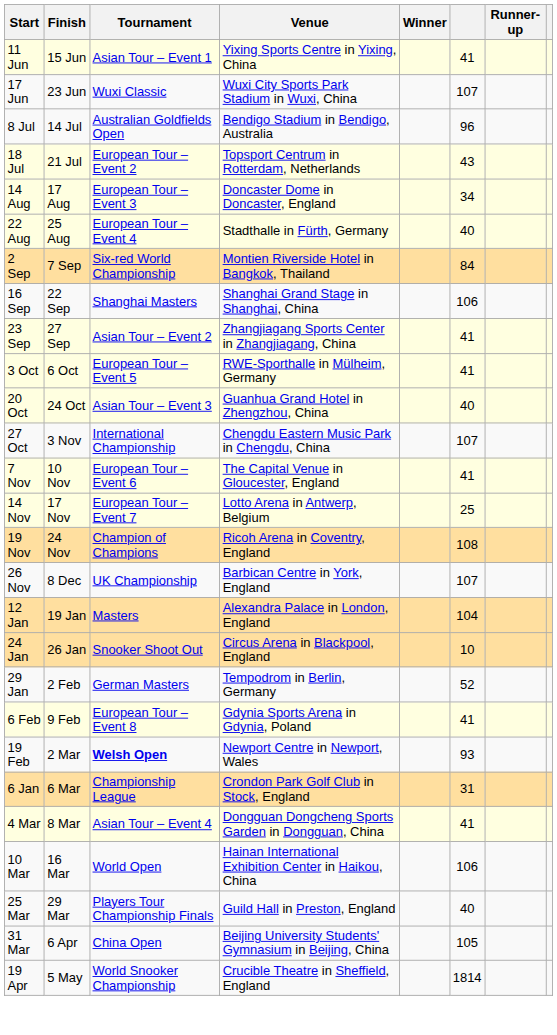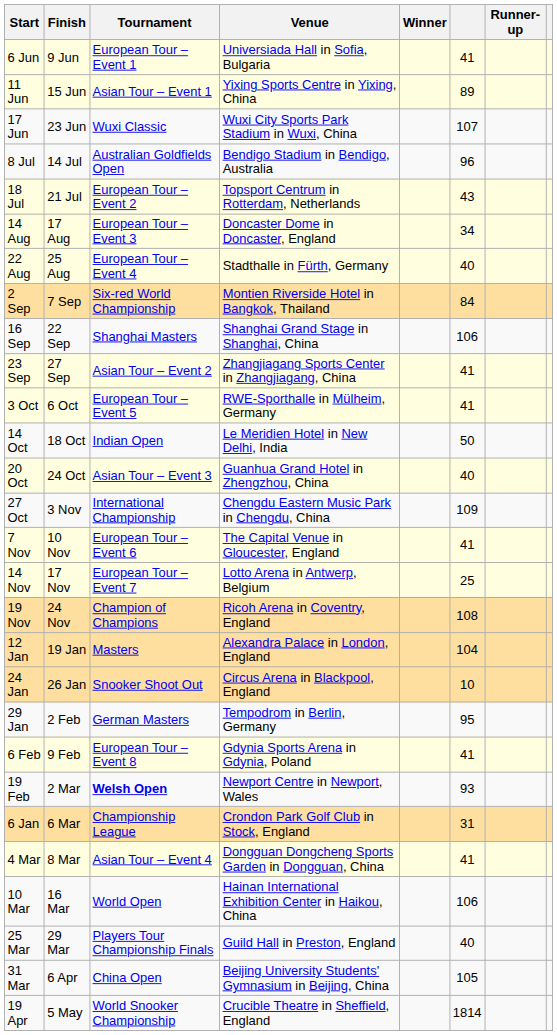+ row: 6 Jun | 9 Jun | European Tour – Event 1 | Universiada Hall in Sofia, Bulgaria | 41
11 Jun | column 6: 41 -> 89
+ row: 14 Oct | 18 Oct | Indian Open | Le Meridien Hotel in New Delhi, India | 50
27 Oct | column 6: 107 -> 109
- row: 26 Nov | 8 Dec | UK Championship | Barbican Centre in York, England | 107
29 Jan | column 6: 52 -> 95
